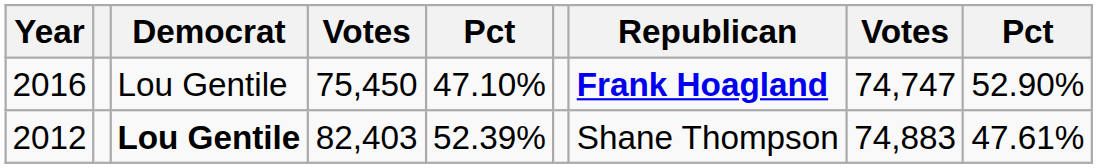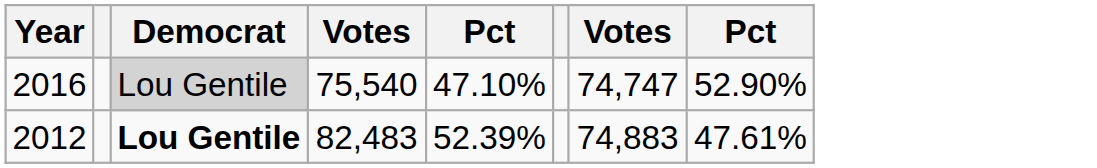- column: Republican | Frank Hoagland | Shane Thompson
2016 | Democrat: no background -> lightgrey background
2016 | column 4: 75,450 -> 75,540
2012 | column 4: 82,403 -> 82,483
